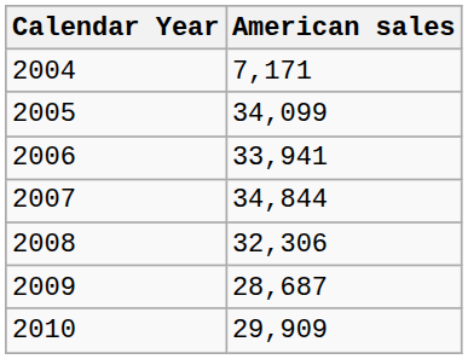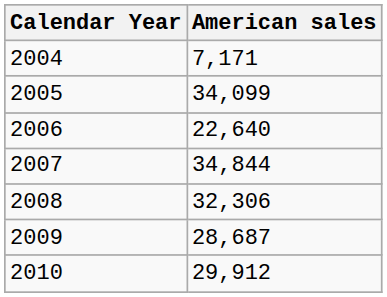2006 | American sales: 33,941 -> 22,640
2010 | American sales: 29,909 -> 29,912
